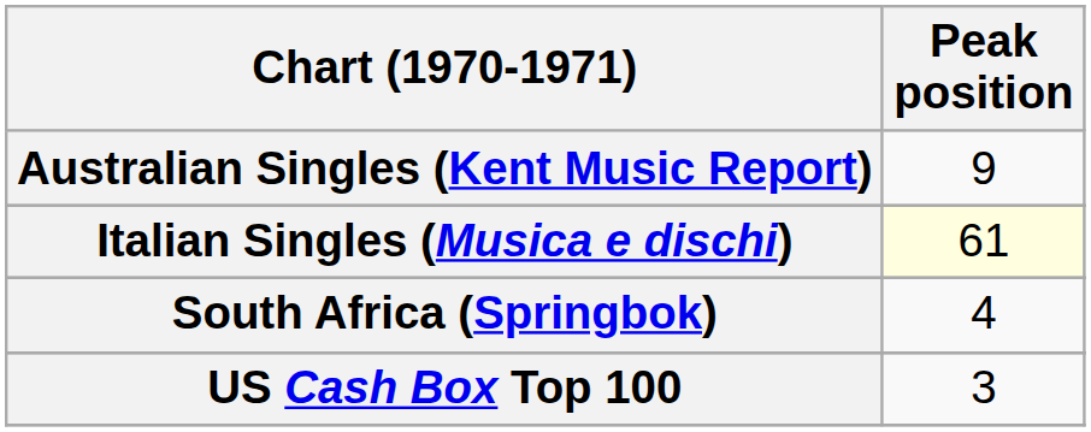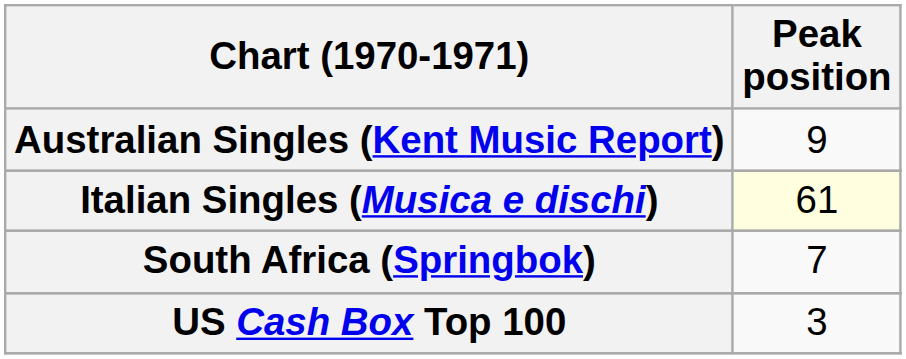South Africa (Springbok) | Peak position: 4 -> 7
